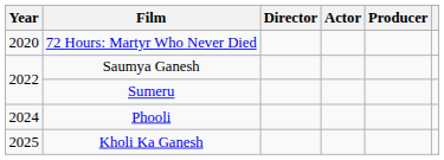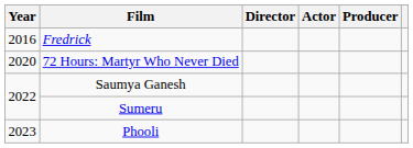+ row: 2016 | Fredrick
Phooli | Year: 2024 -> 2023
- row: 2025 | Kholi Ka Ganesh
